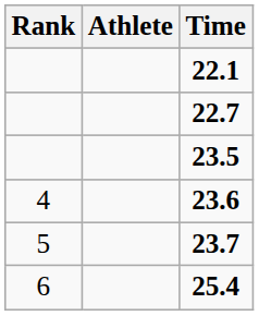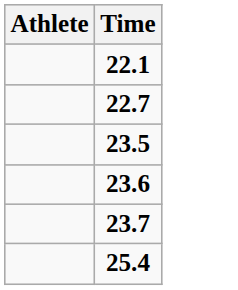- column: Rank | 4 | 5 | 6
